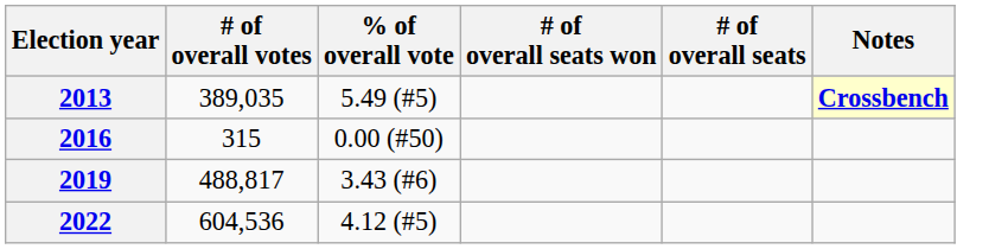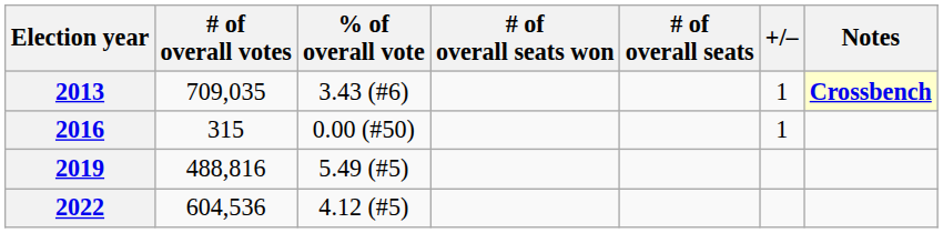+ column: +/– | 1 | 1
2013 | # of overall votes: 389,035 -> 709,035
2013 | % of overall vote: 5.49 (#5) -> 3.43 (#6)
2019 | # of overall votes: 488,817 -> 488,816
2019 | % of overall vote: 3.43 (#6) -> 5.49 (#5)
